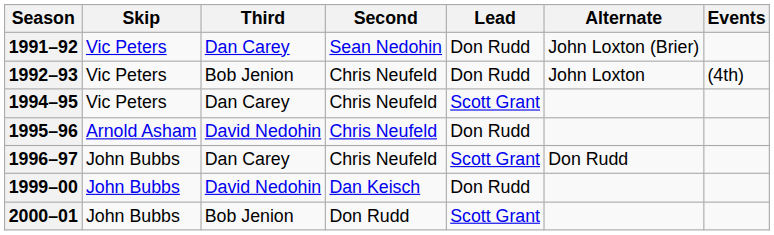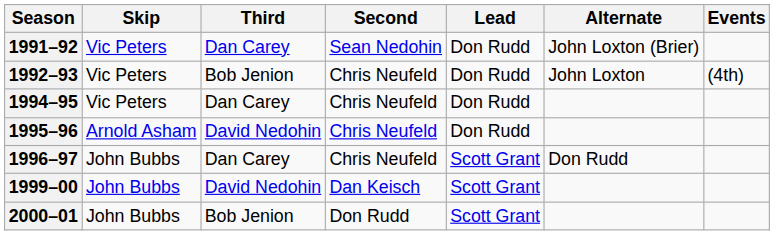1994–95 | Lead: Scott Grant -> Don Rudd
1999–00 | Lead: Don Rudd -> Scott Grant
